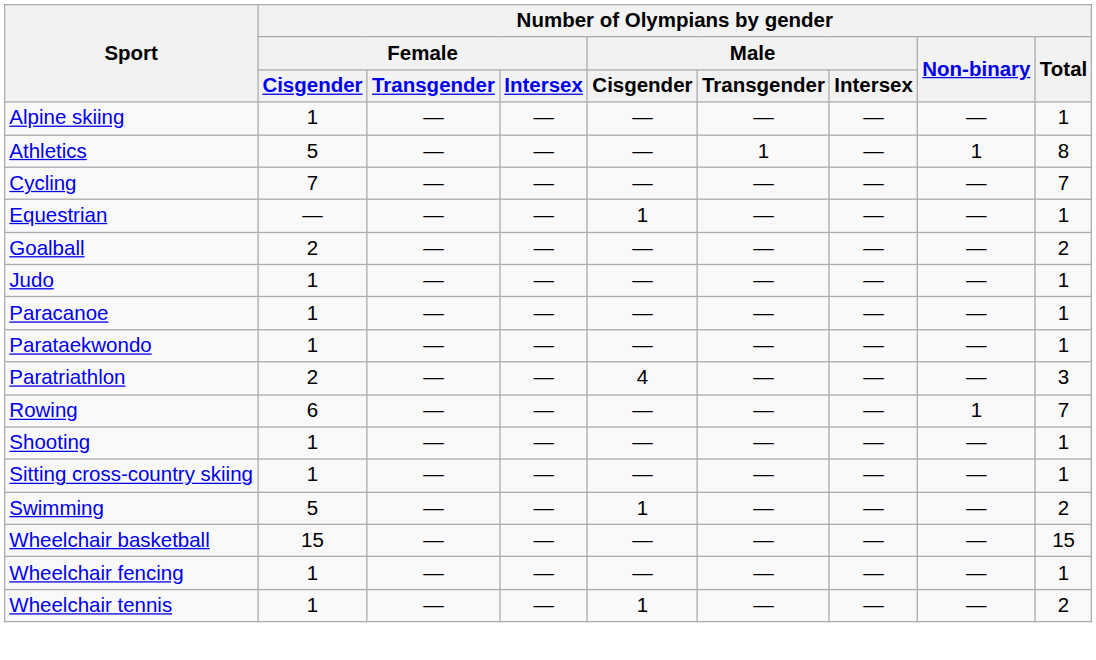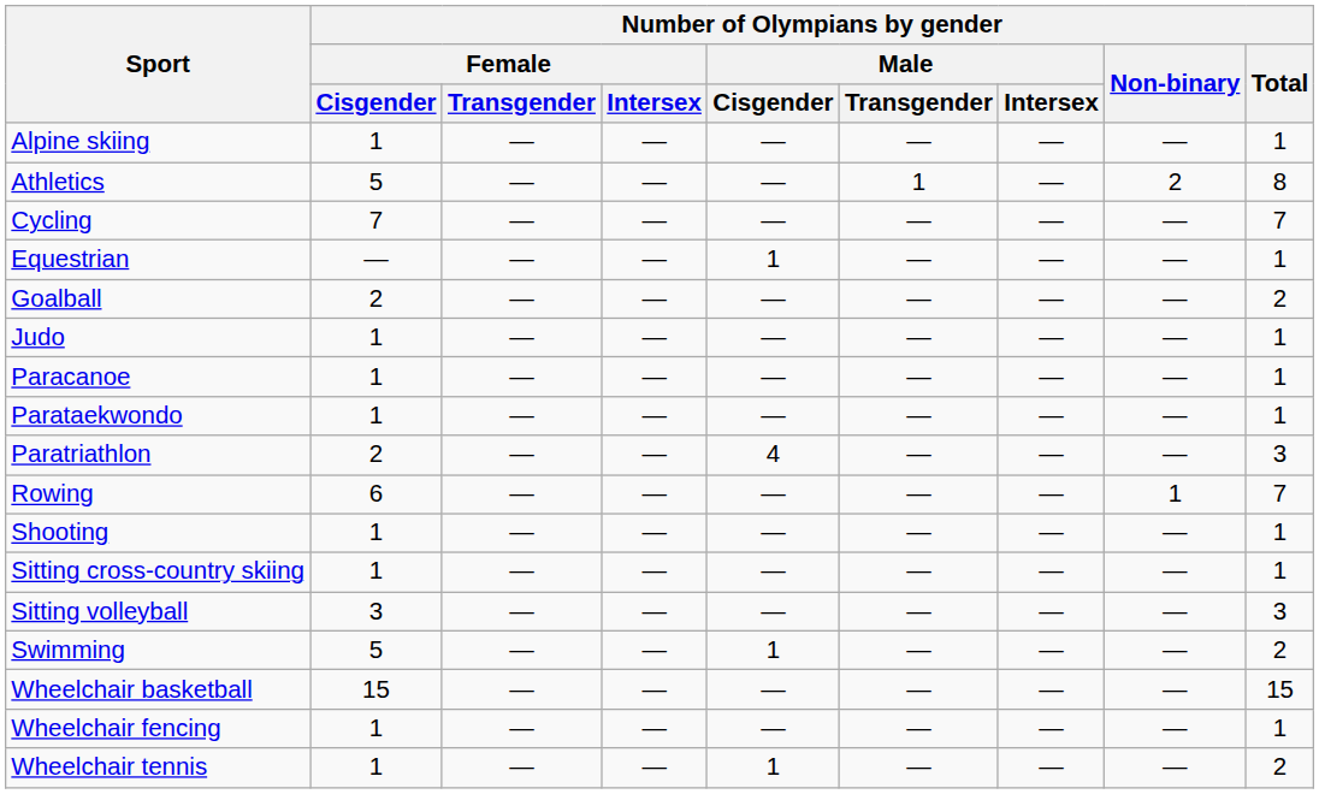Athletics | Number of Olympians by gender / Non-binary: 1 -> 2
+ row: Sitting volleyball | 3 | — | — | — | — | — | — | 3
